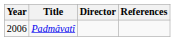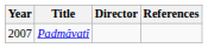Padmâvatî | Year: 2006 -> 2007
